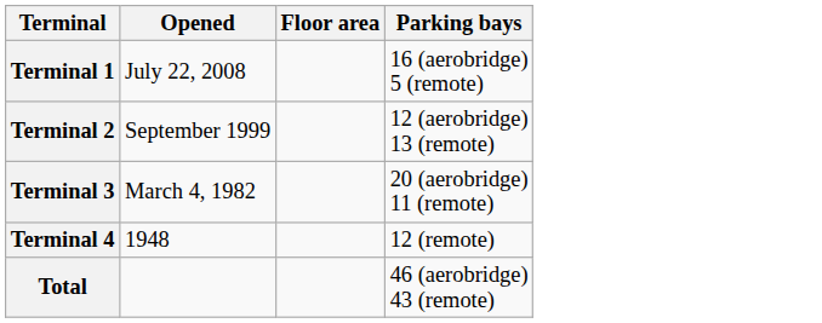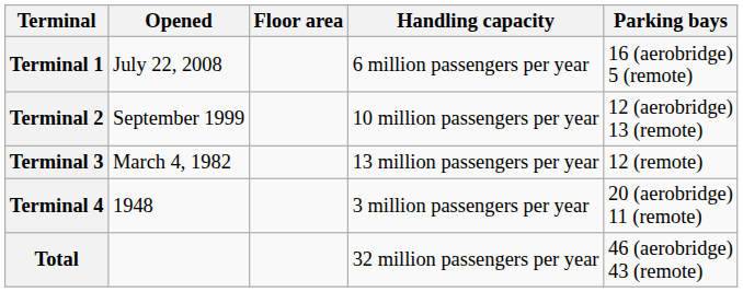+ column: Handling capacity | 6 million passengers per year | 10 million passengers per year | 13 million passengers per year | 3 million passengers per year | 32 million passengers per year
Terminal 3 | Parking bays: 20 (aerobridge) 11 (remote) -> 12 (remote)
Terminal 4 | Parking bays: 12 (remote) -> 20 (aerobridge) 11 (remote)
